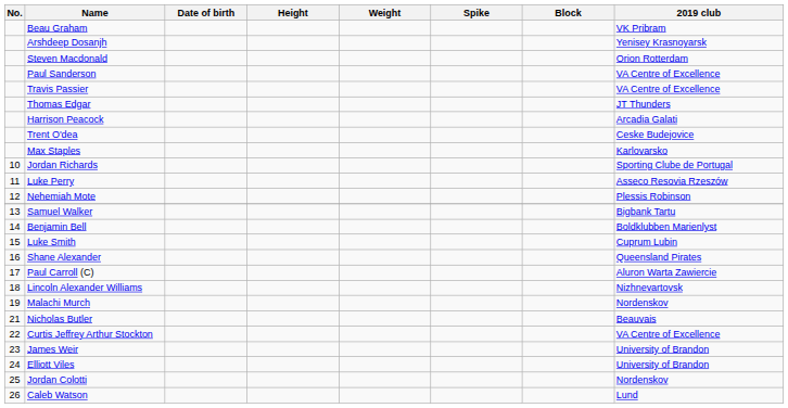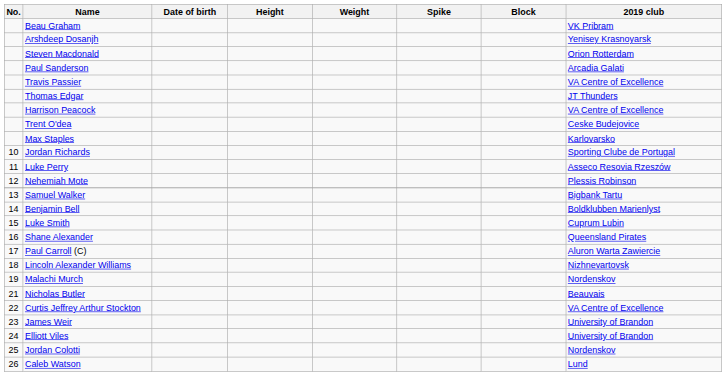Paul Sanderson | 2019 club: VA Centre of Excellence -> Arcadia Galati
Harrison Peacock | 2019 club: Arcadia Galati -> VA Centre of Excellence
